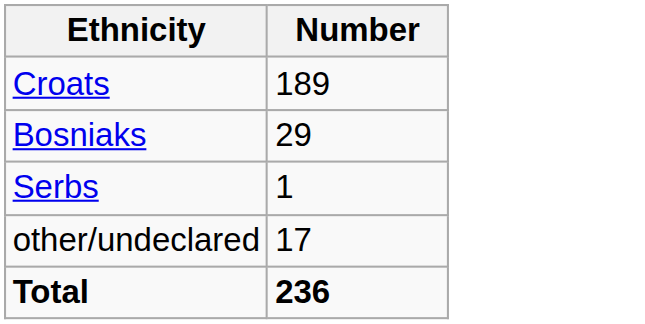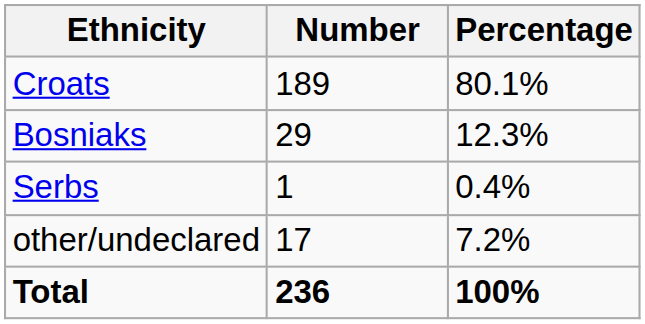+ column: Percentage | 80.1% | 12.3% | 0.4% | 7.2% | 100%
